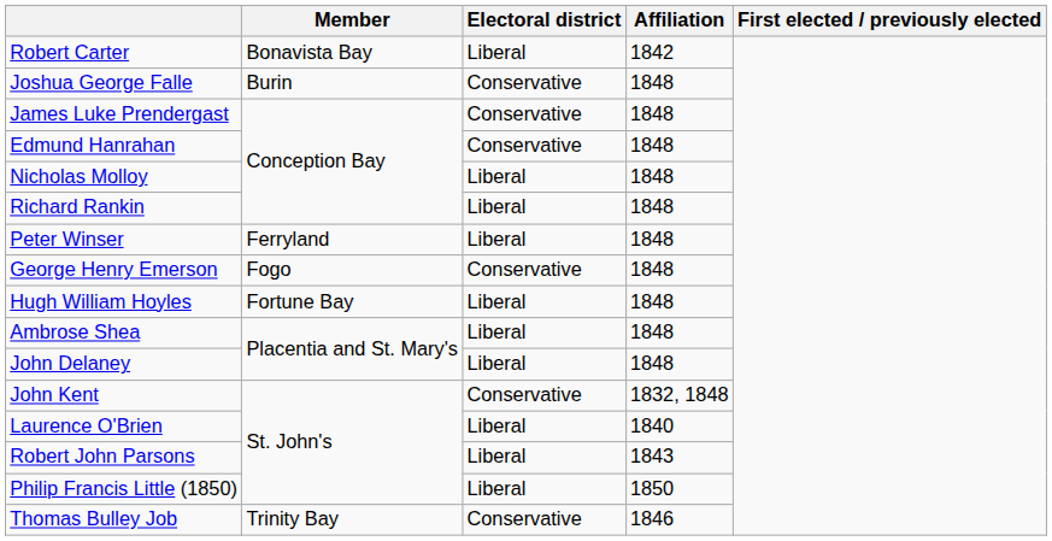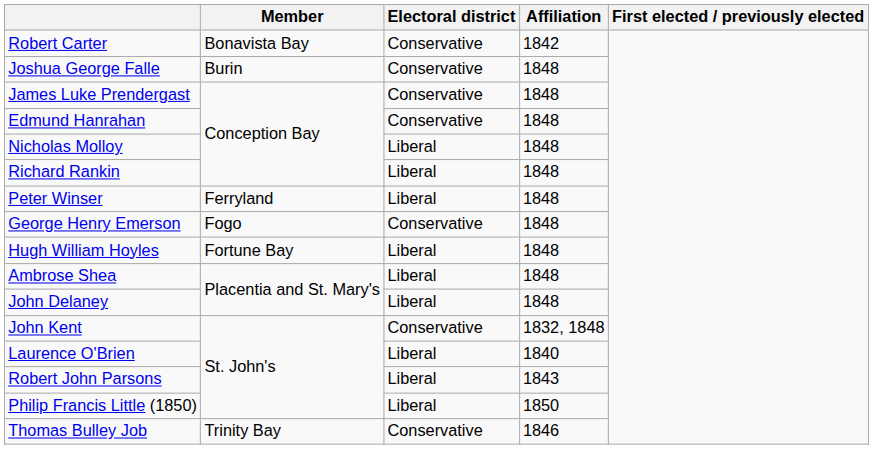Robert Carter | Electoral district: Liberal -> Conservative
